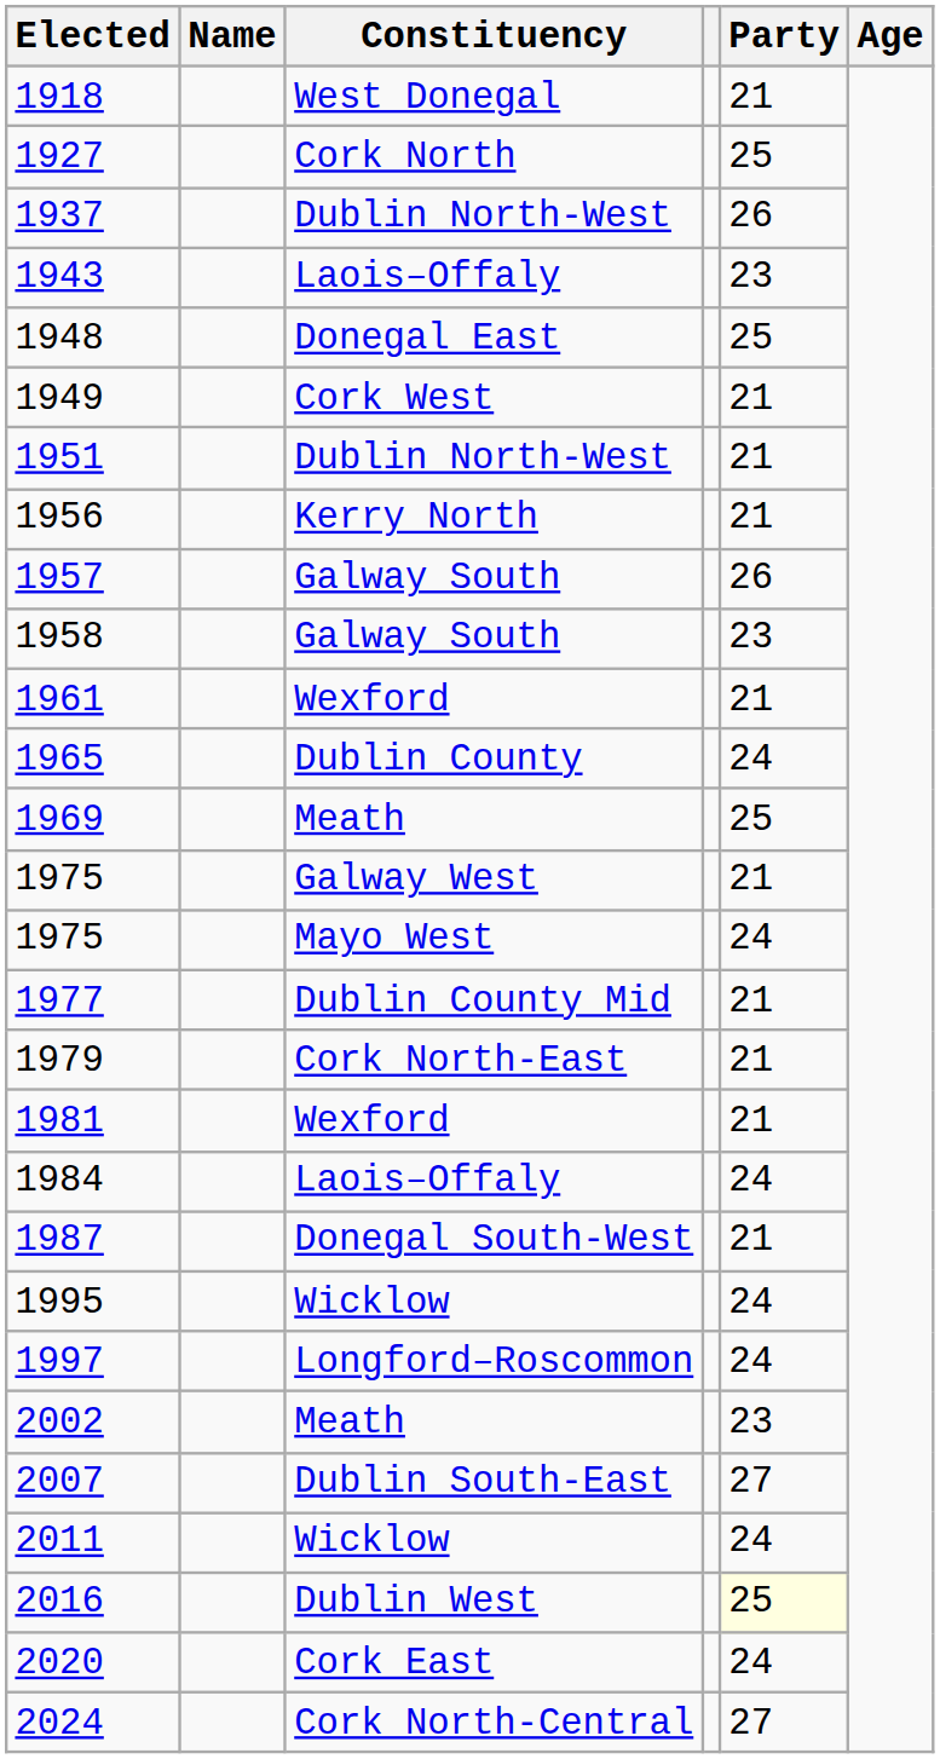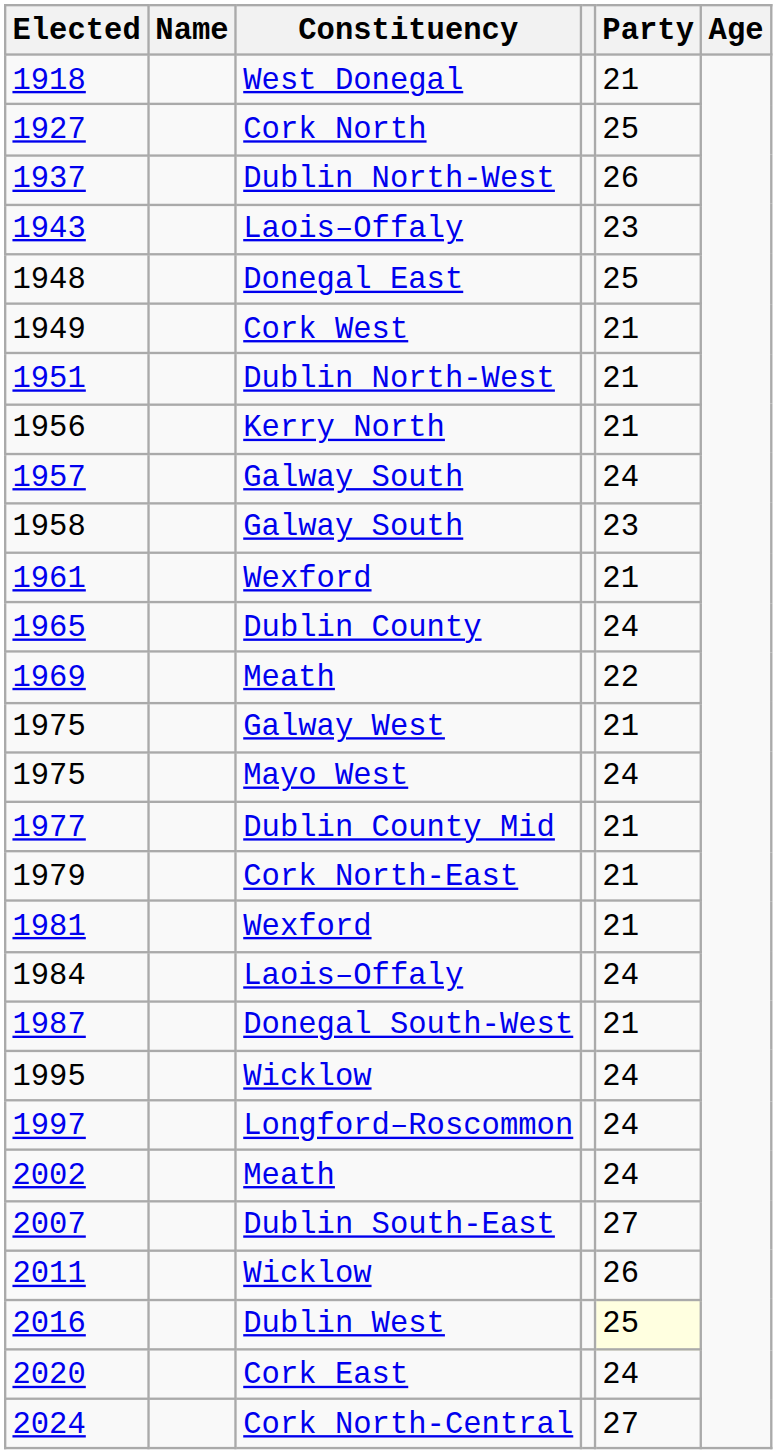1957 | Party: 26 -> 24
1969 | Party: 25 -> 22
2002 | Party: 23 -> 24
2011 | Party: 24 -> 26
